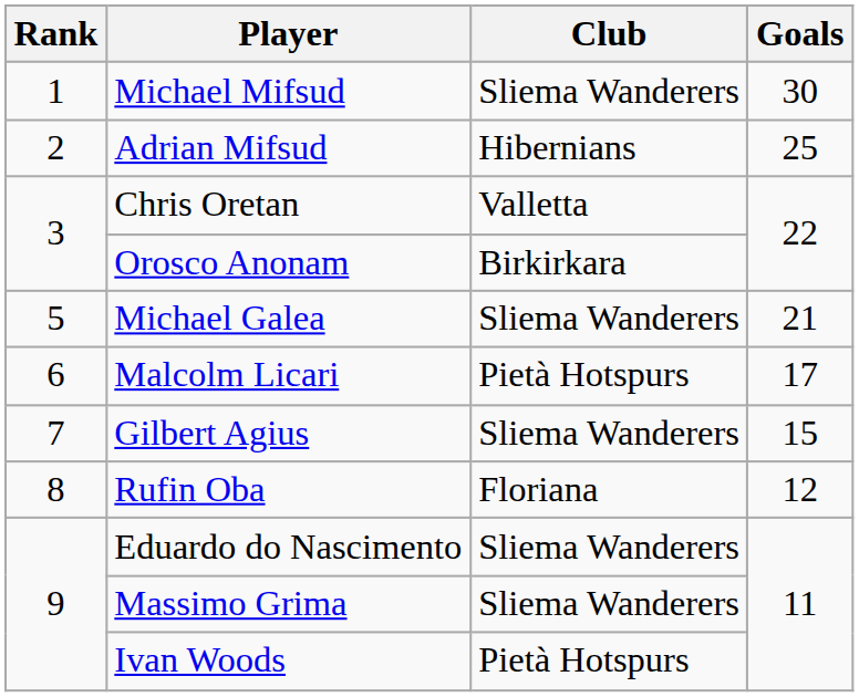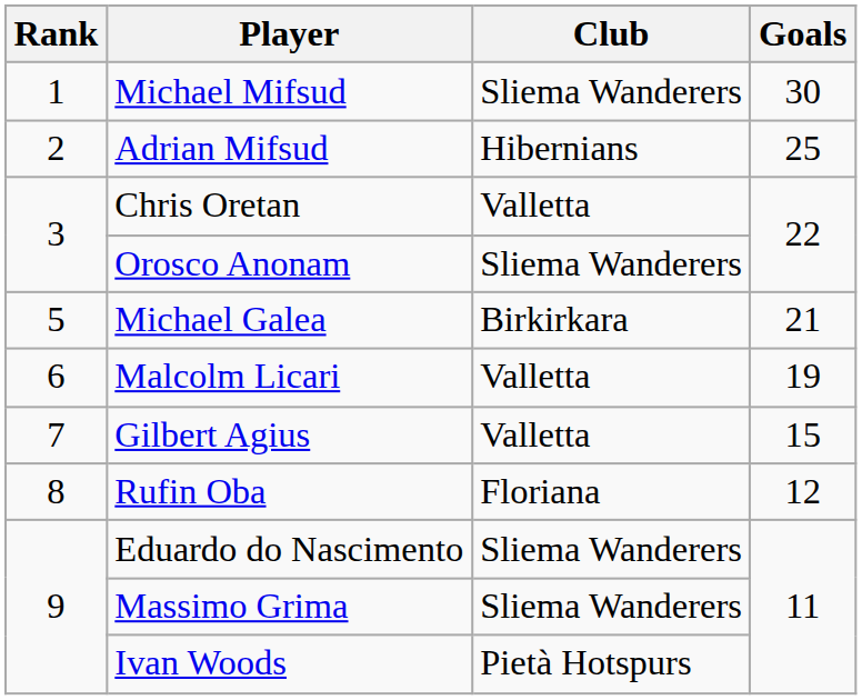Orosco Anonam | Club: Birkirkara -> Sliema Wanderers
Michael Galea | Club: Sliema Wanderers -> Birkirkara
Malcolm Licari | Club: Pietà Hotspurs -> Valletta
Malcolm Licari | Goals: 17 -> 19
Gilbert Agius | Club: Sliema Wanderers -> Valletta
